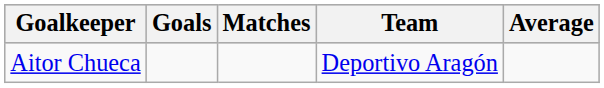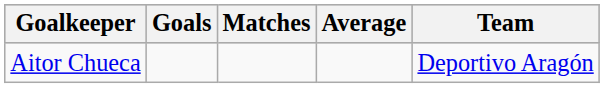columns swapped: Average <-> Team
